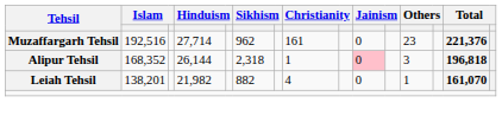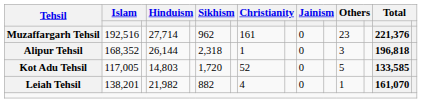Alipur Tehsil | column 10: pink background -> no background
+ row: Kot Adu Tehsil | 117,005 | 14,803 | 1,720 | 52 | 0 | 5 | 133,585
